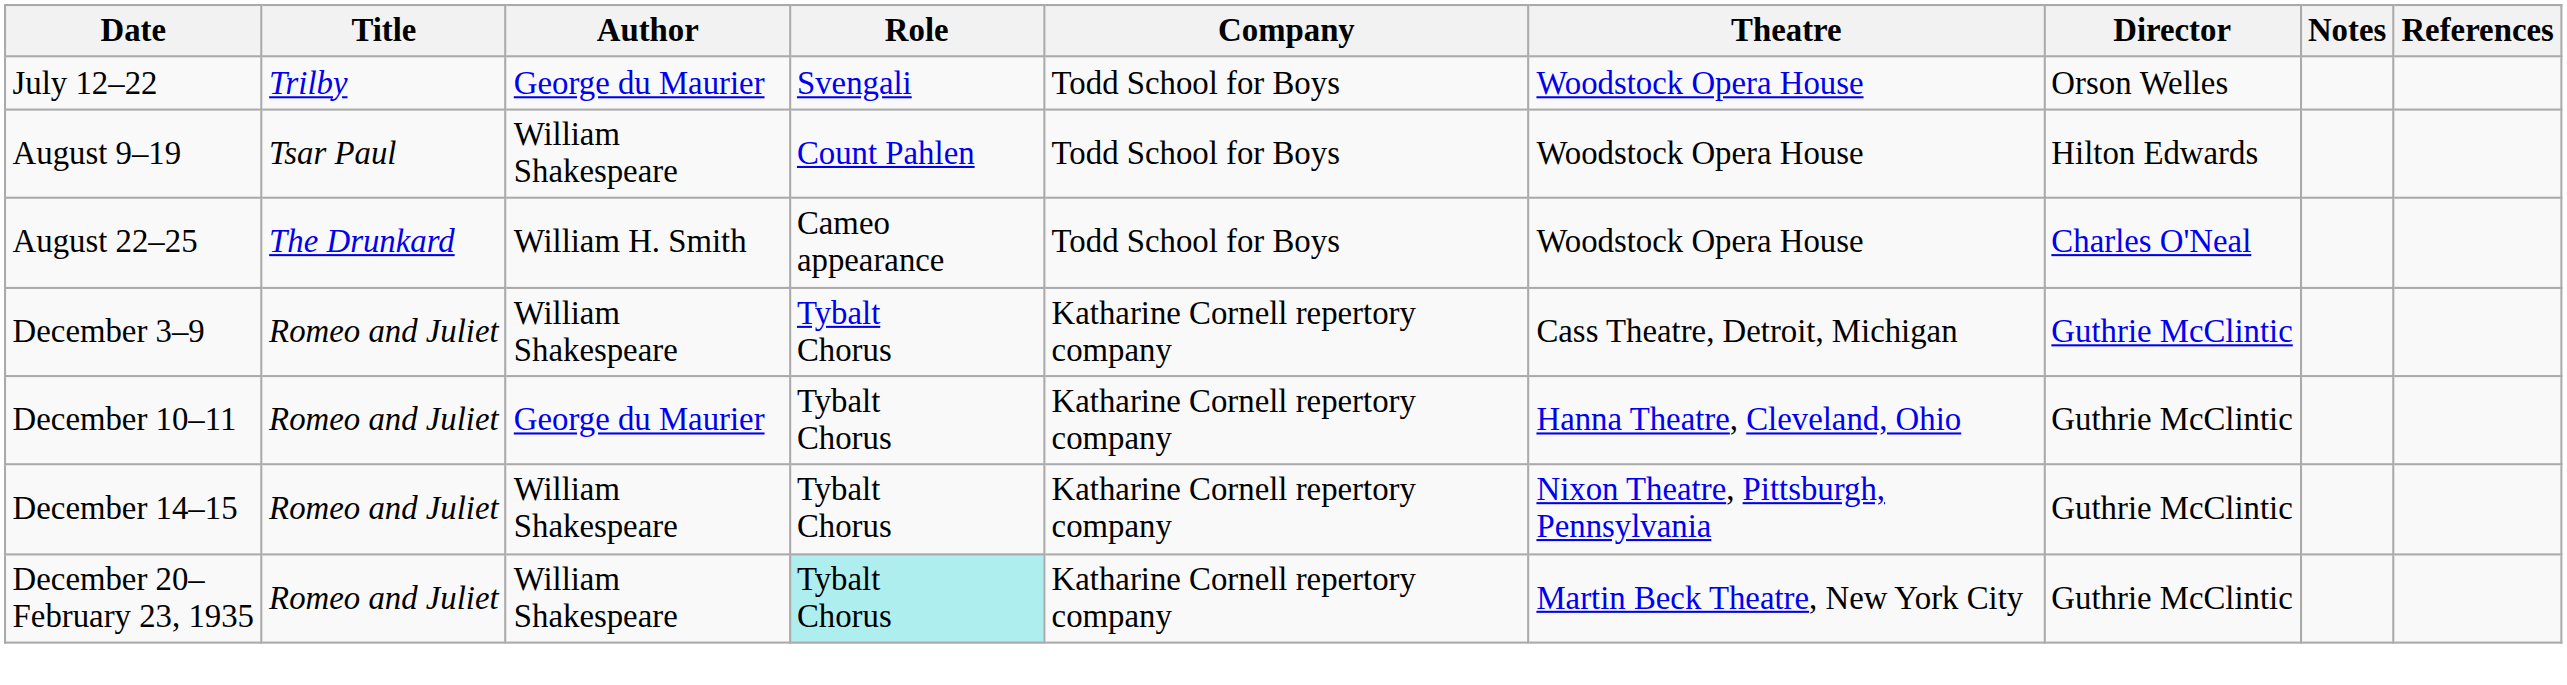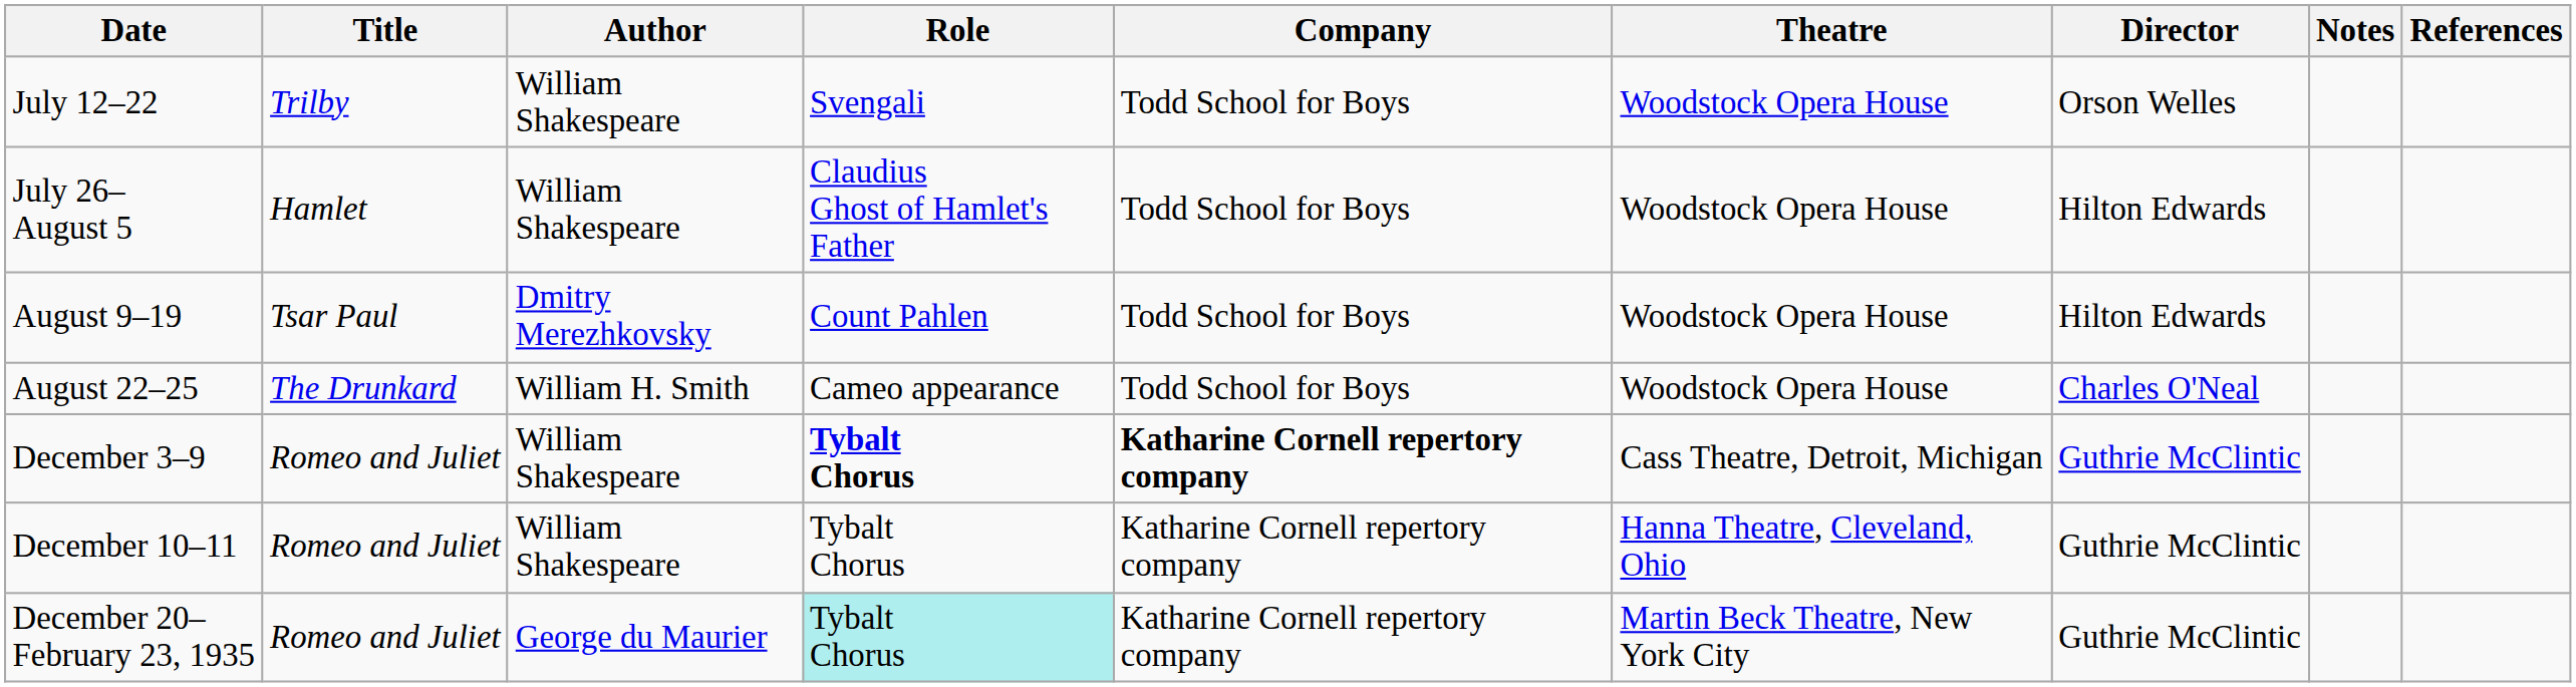July 12–22 | Author: George du Maurier -> William Shakespeare
+ row: July 26– August 5 | Hamlet | William Shakespeare | Claudius Ghost of Hamlet's Father | Todd School for Boys | Woodstock Opera House | Hilton Edwards
August 9–19 | Author: William Shakespeare -> Dmitry Merezhkovsky
December 3–9 | Role: normal -> bold
December 3–9 | Company: normal -> bold
December 10–11 | Author: George du Maurier -> William Shakespeare
- row: December 14–15 | Romeo and Juliet | William Shakespeare | Tybalt Chorus | Katharine Cornell repertory company | Nixon Theatre, Pittsburgh, Pennsylvania | Guthrie McClintic
December 20– February 23, 1935 | Author: William Shakespeare -> George du Maurier
